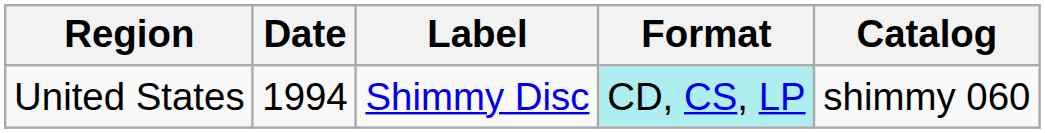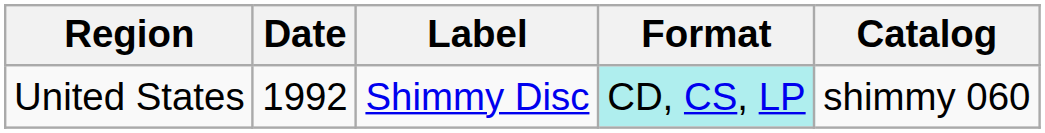United States | Date: 1994 -> 1992
